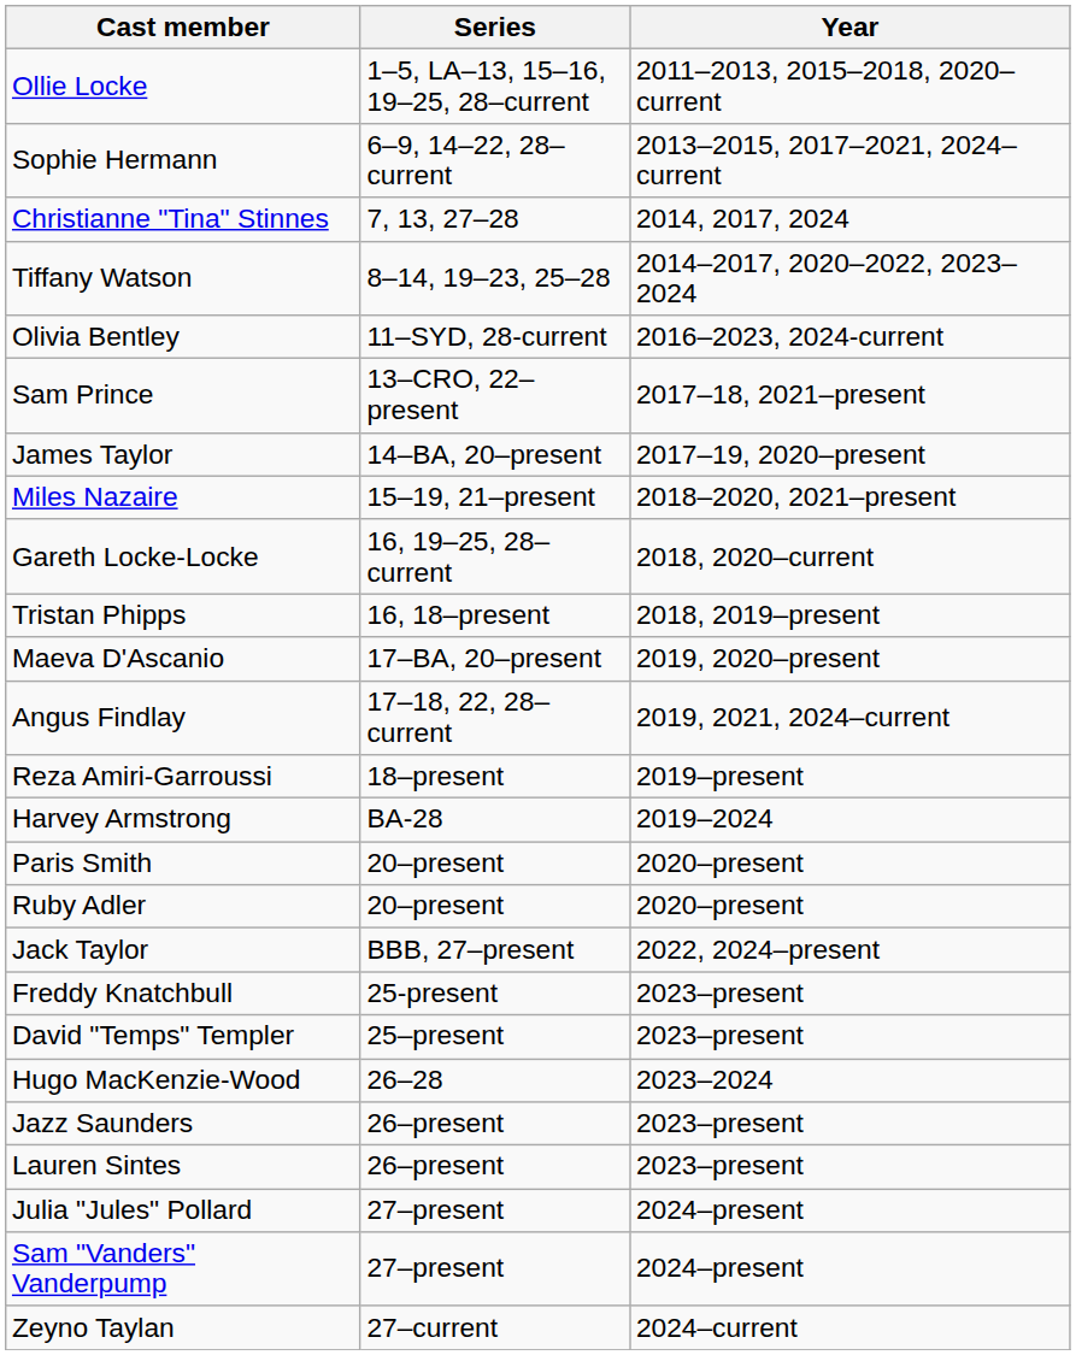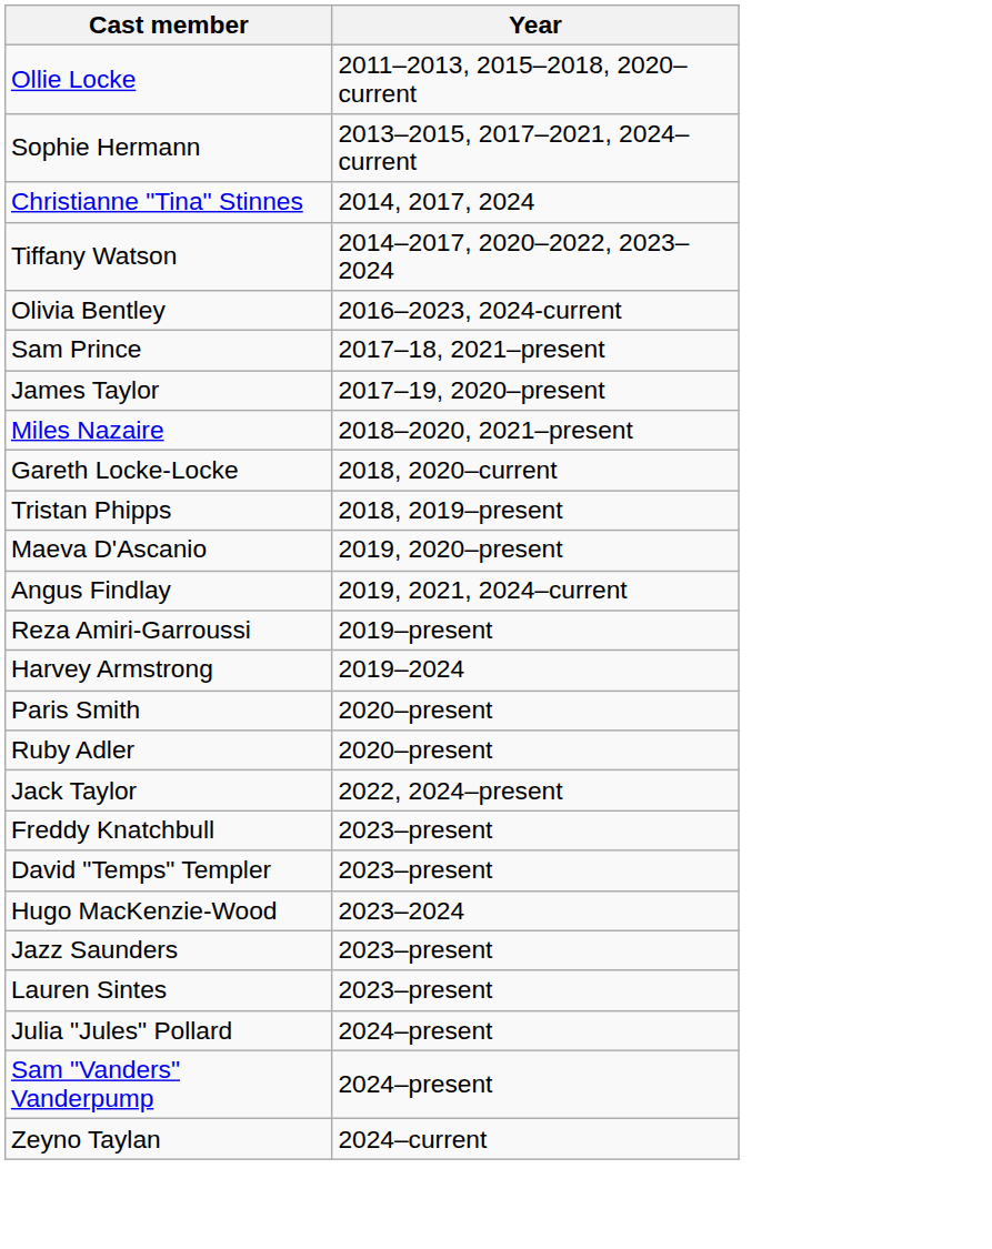- column: Series | 1–5, LA–13, 15–16, 19–25, 28–current | 6–9, 14–22, 28–current | 7, 13, 27–28 | 8–14, 19–23, 25–28 | 11–SYD, 28-current | 13–CRO, 22–present | 14–BA, 20–present | 15–19, 21–present | 16, 19–25, 28–current | 16, 18–present | 17–BA, 20–present | 17–18, 22, 28–current | 18–present | BA-28 | 20–present | 20–present | BBB, 27–present | 25-present | 25–present | 26–28 | 26–present | 26–present | 27–present | 27–present | 27–current
